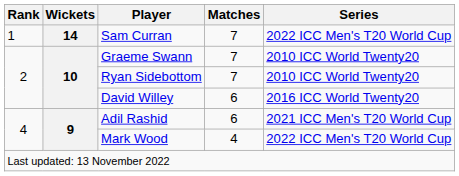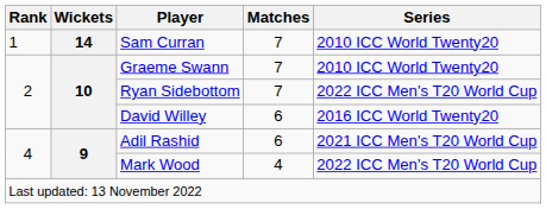Sam Curran | Series: 2022 ICC Men's T20 World Cup -> 2010 ICC World Twenty20
Ryan Sidebottom | Series: 2010 ICC World Twenty20 -> 2022 ICC Men's T20 World Cup
